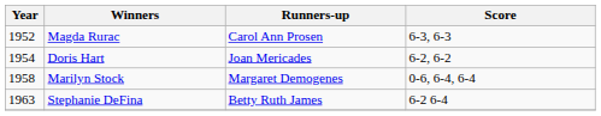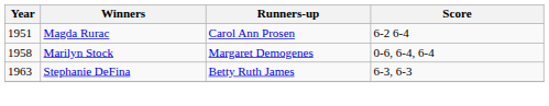Magda Rurac | Year: 1952 -> 1951
Magda Rurac | Score: 6-3, 6-3 -> 6-2 6-4
- row: 1954 | Doris Hart | Joan Mericades | 6-2, 6-2
Stephanie DeFina | Score: 6-2 6-4 -> 6-3, 6-3
